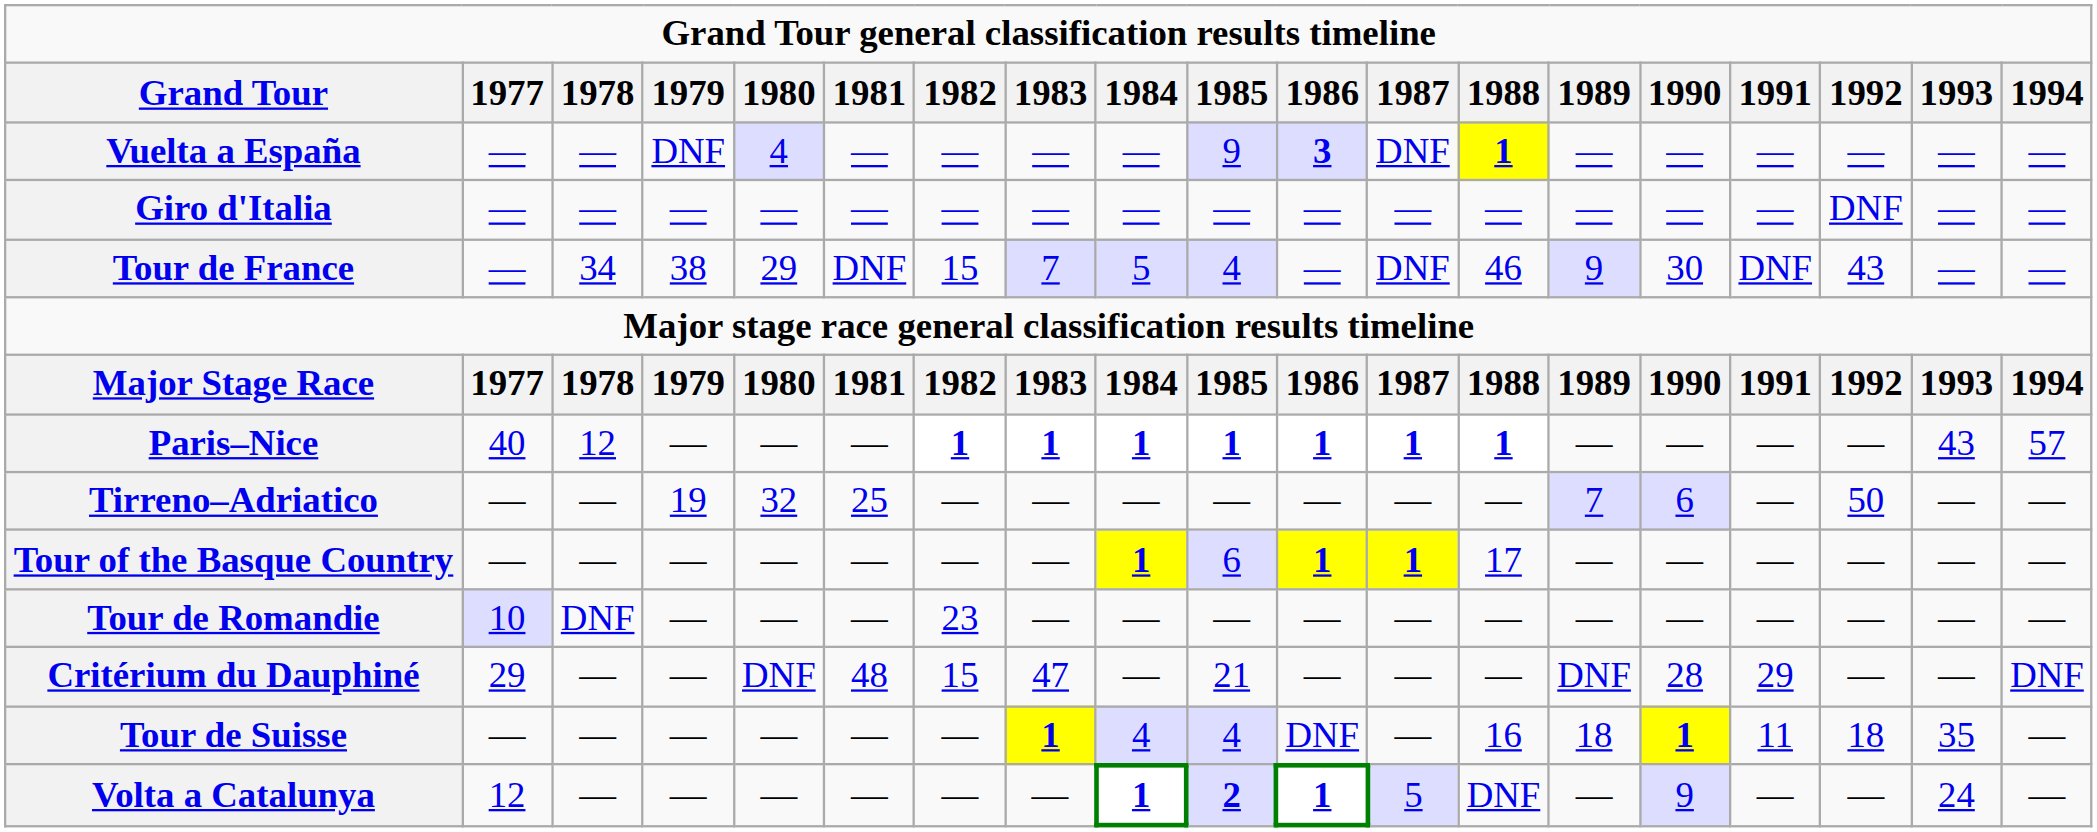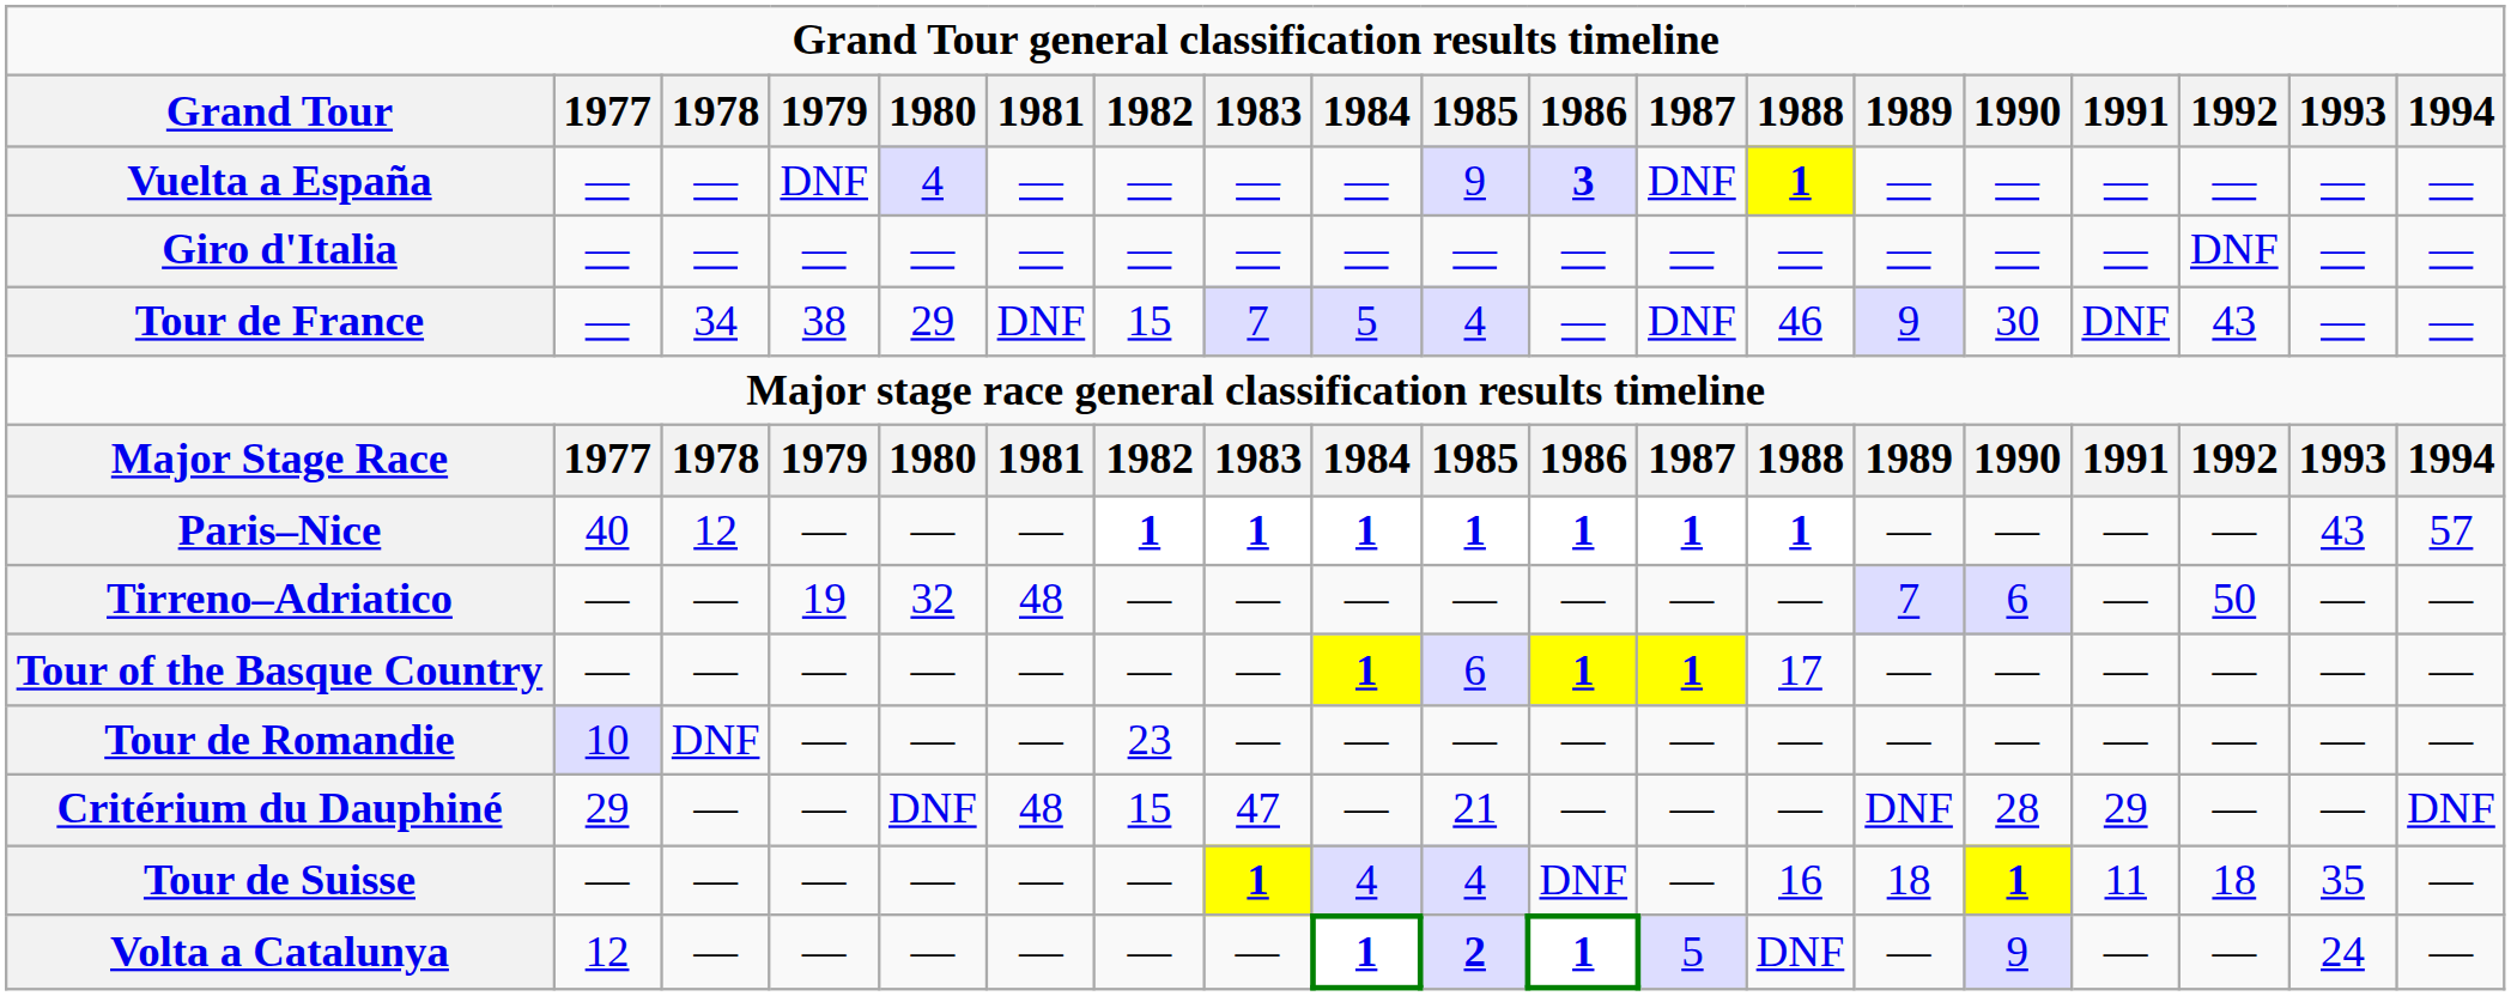Tirreno–Adriatico | 1981: 25 -> 48
